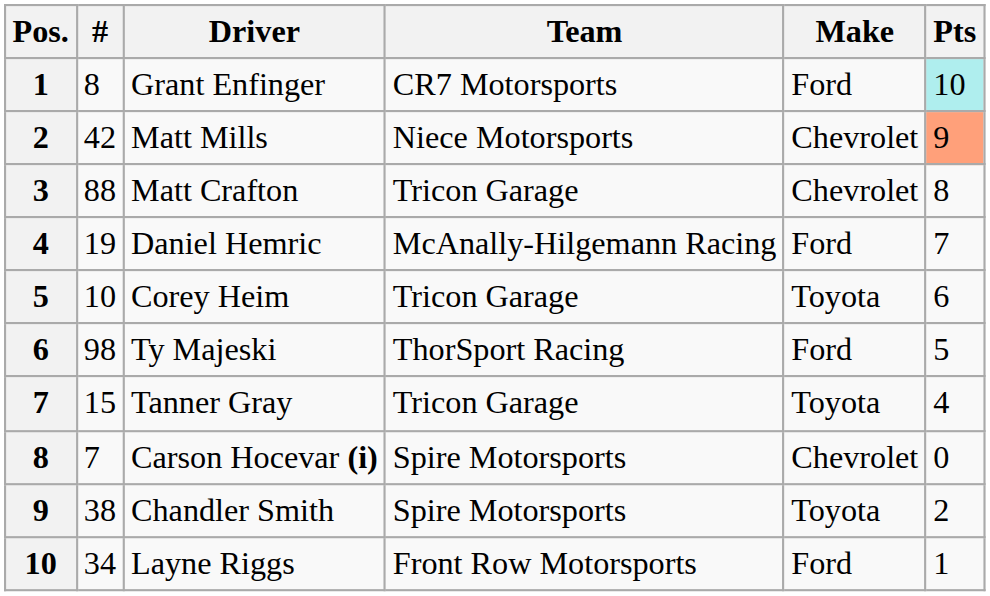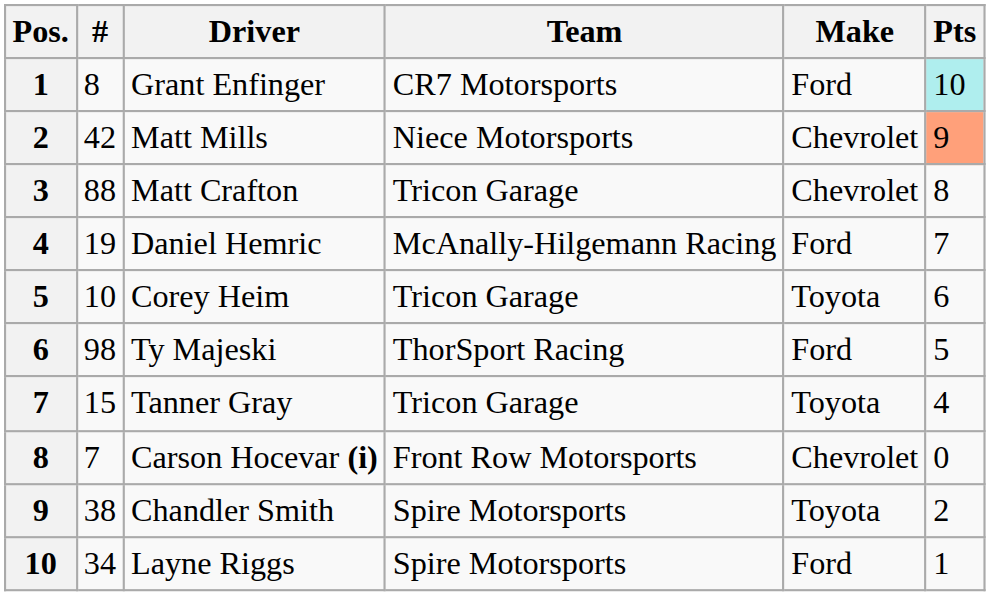Carson Hocevar (i) | Team: Spire Motorsports -> Front Row Motorsports
Layne Riggs | Team: Front Row Motorsports -> Spire Motorsports
